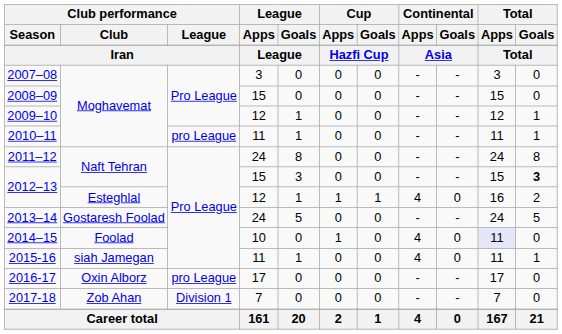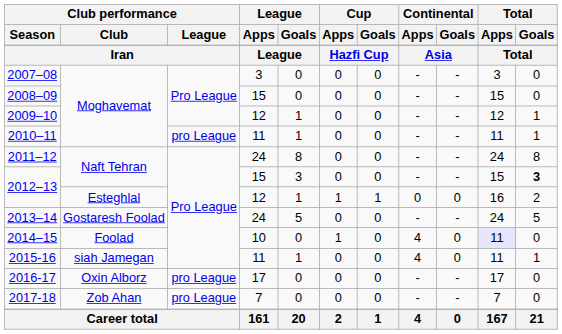2012–13 / Esteghlal | Continental / Apps: 4 -> 0
2017-18 | Club performance / League: Division 1 -> pro League
